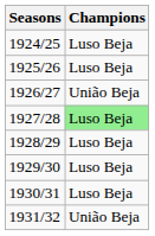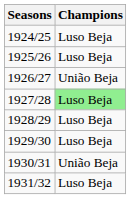1930/31 | Champions: Luso Beja -> União Beja
1931/32 | Champions: União Beja -> Luso Beja
